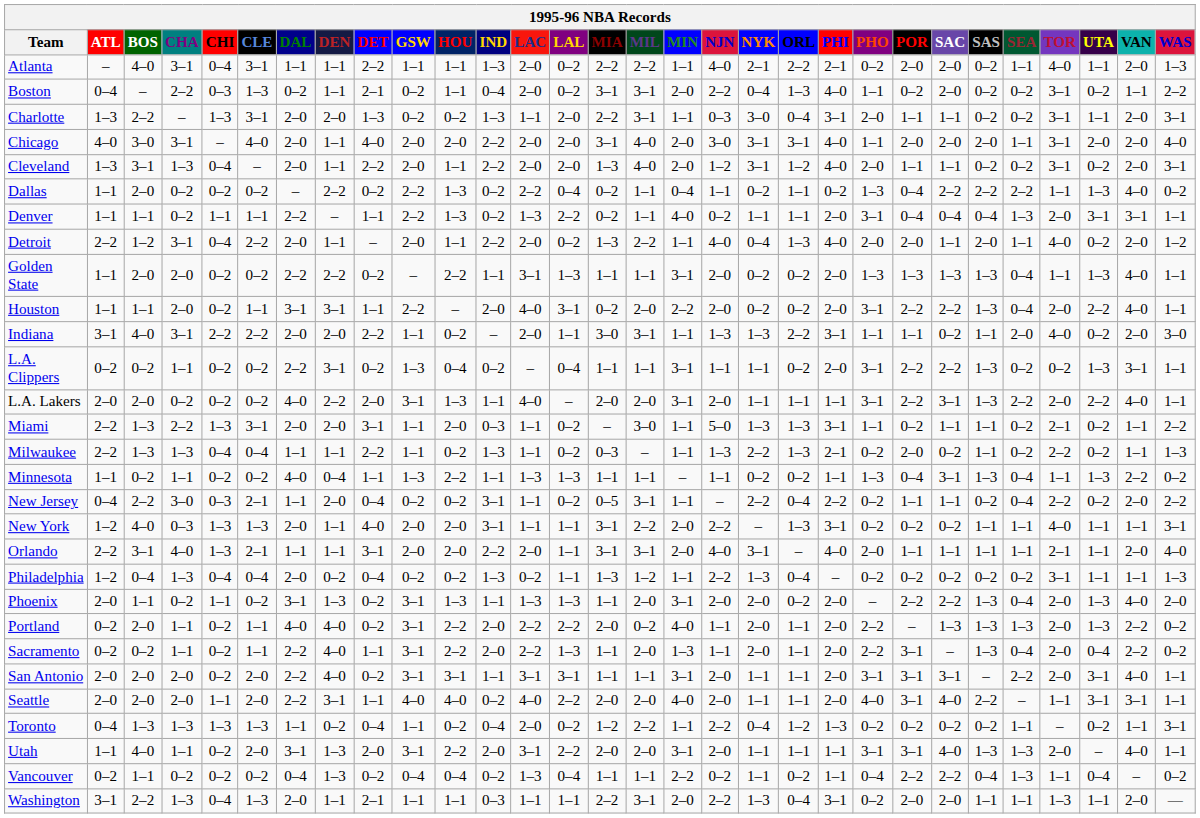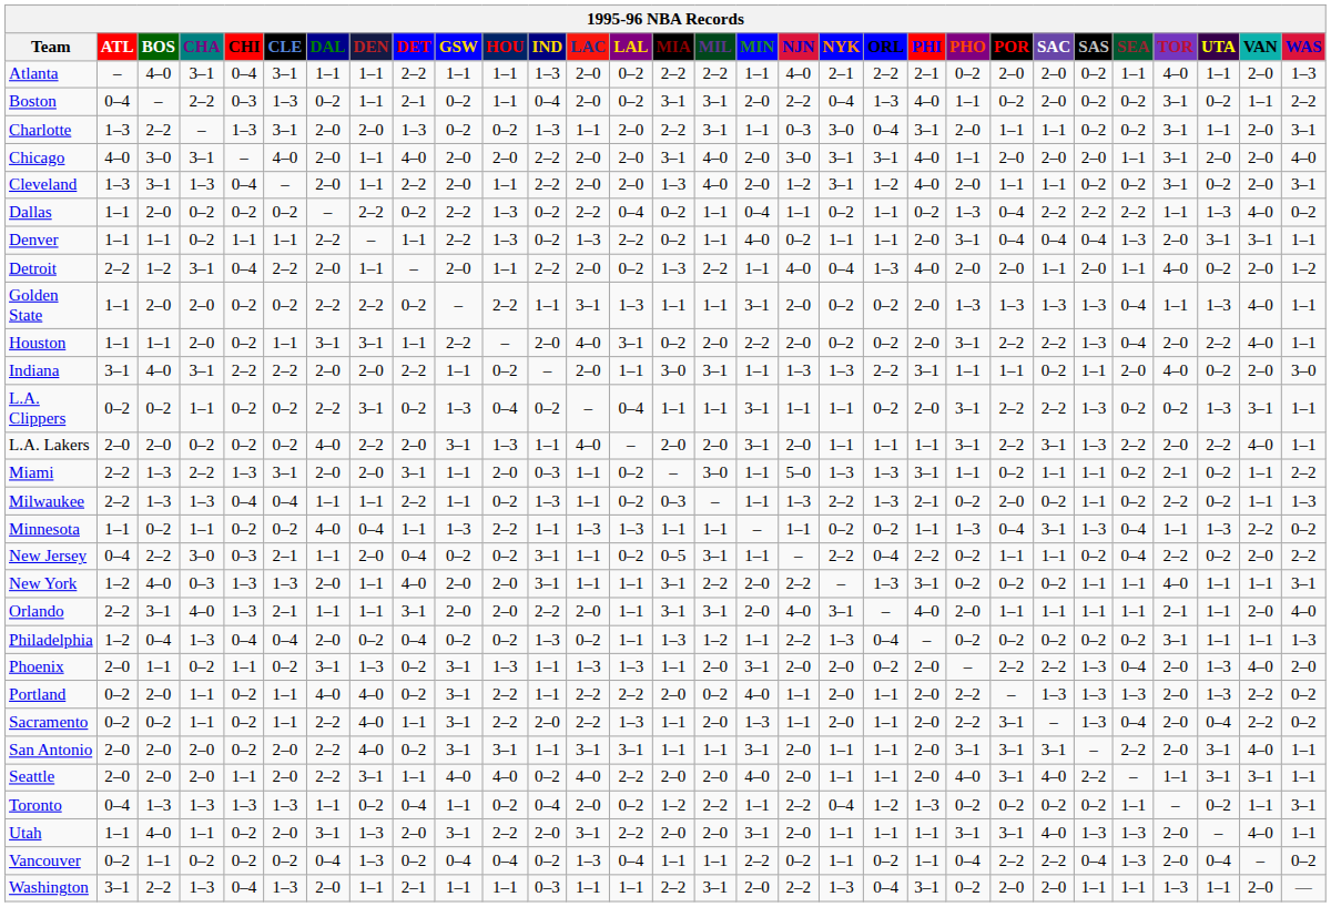Portland | IND: 2–0 -> 1–1
Vancouver | TOR: 1–1 -> 2–0
